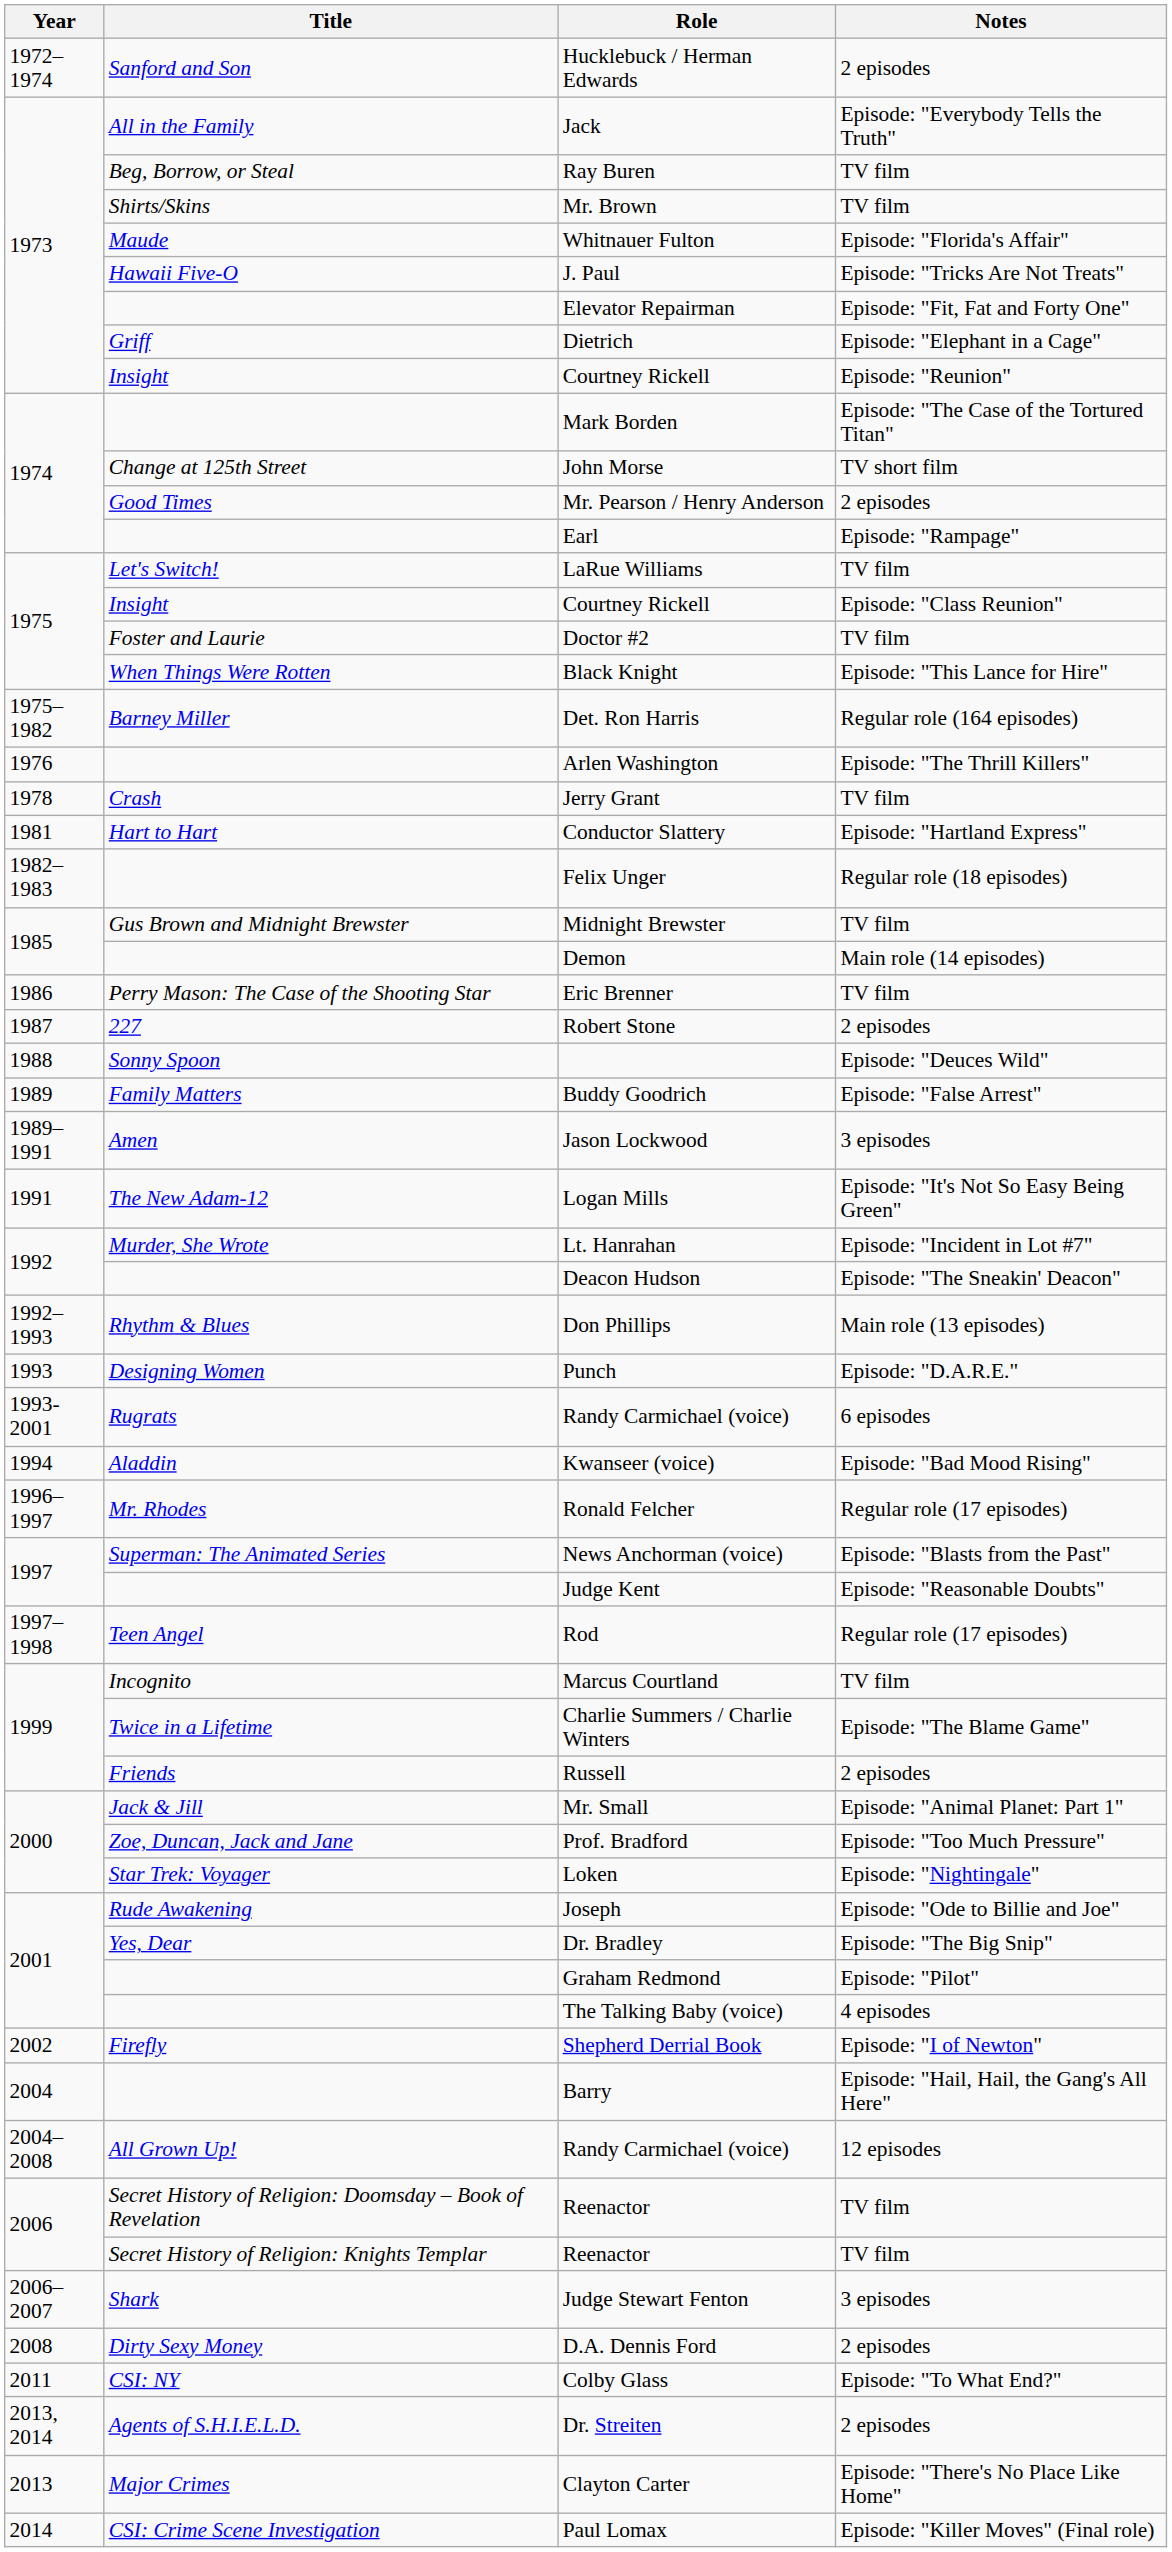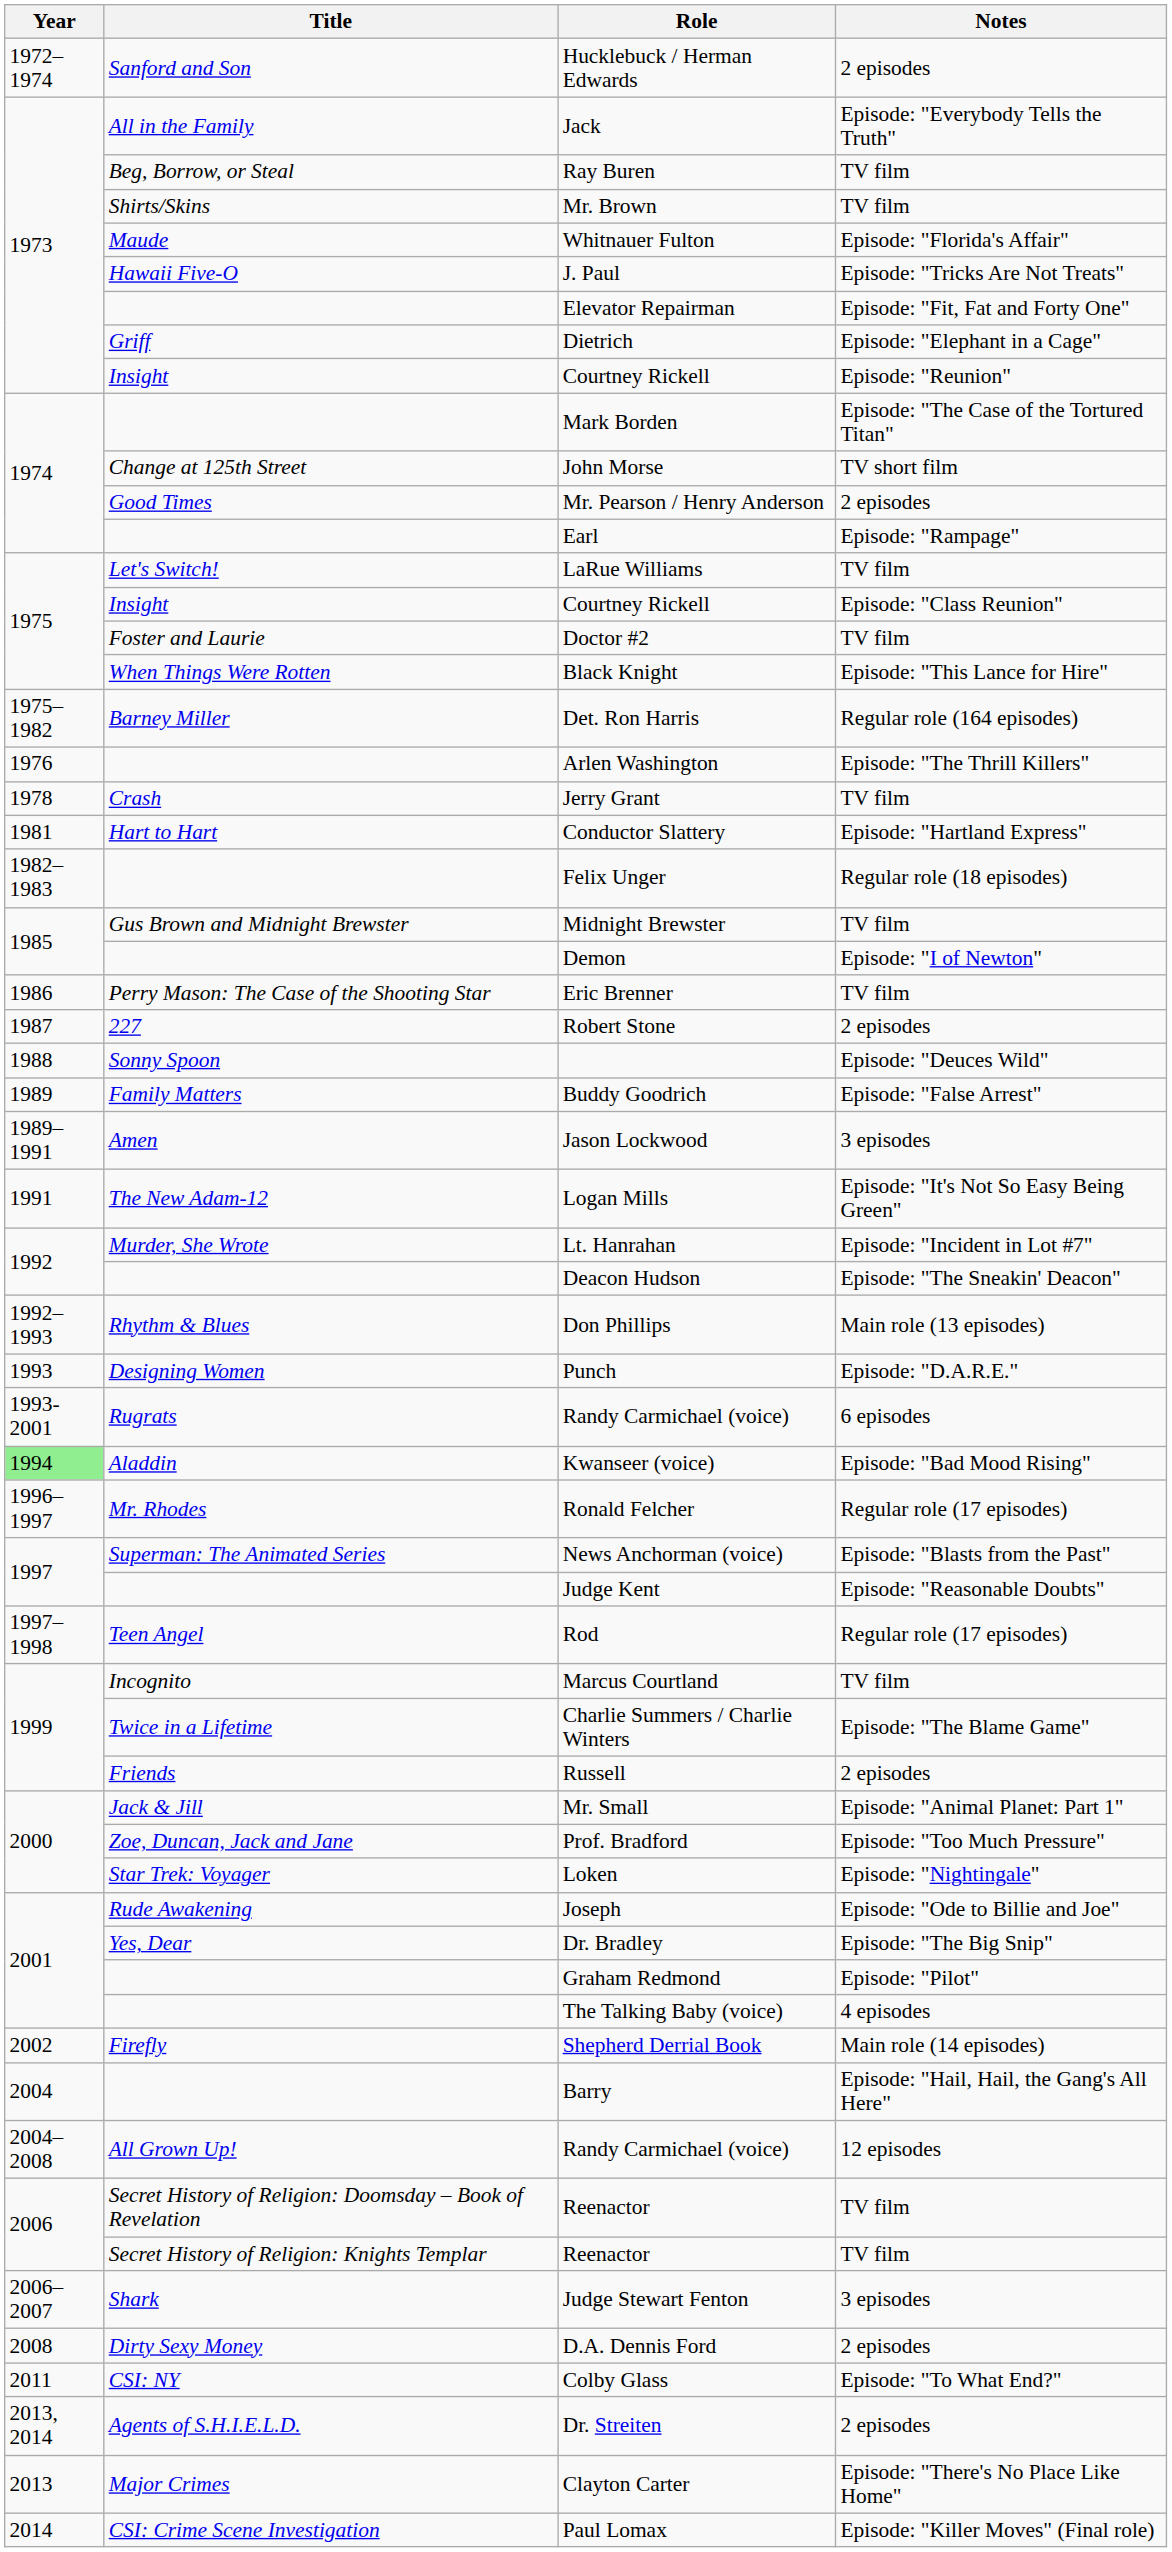Demon | Notes: Main role (14 episodes) -> Episode: "I of Newton"
Kwanseer (voice) | Year: no background -> lightgreen background
Shepherd Derrial Book | Notes: Episode: "I of Newton" -> Main role (14 episodes)
